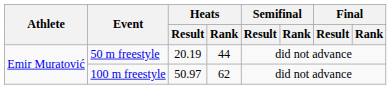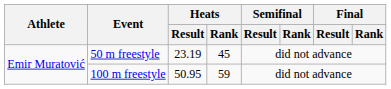50 m freestyle | Heats / Result: 20.19 -> 23.19
50 m freestyle | Heats / Rank: 44 -> 45
100 m freestyle | Heats / Result: 50.97 -> 50.95
100 m freestyle | Heats / Rank: 62 -> 59
